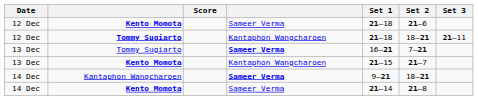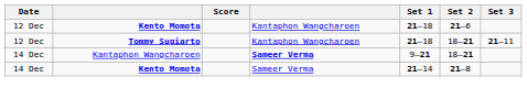12 Dec / Kento Momota | column 4: Sameer Verma -> Kantaphon Wangcharoen
- row: 13 Dec | Tommy Sugiarto | Sameer Verma | 16–21 | 7–21
- row: 13 Dec | Kento Momota | Kantaphon Wangcharoen | 21–15 | 21–7
